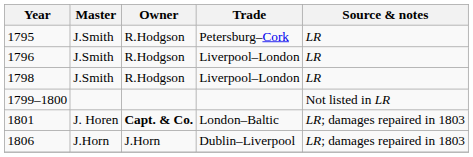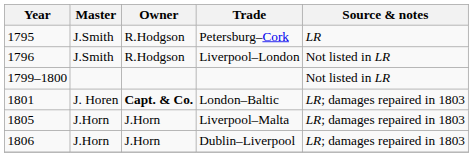1796 | Source & notes: LR -> Not listed in LR
- row: 1798 | J.Smith | R.Hodgson | Liverpool–London | LR
+ row: 1805 | J.Horn | J.Horn | Liverpool–Malta | LR; damages repaired in 1803
